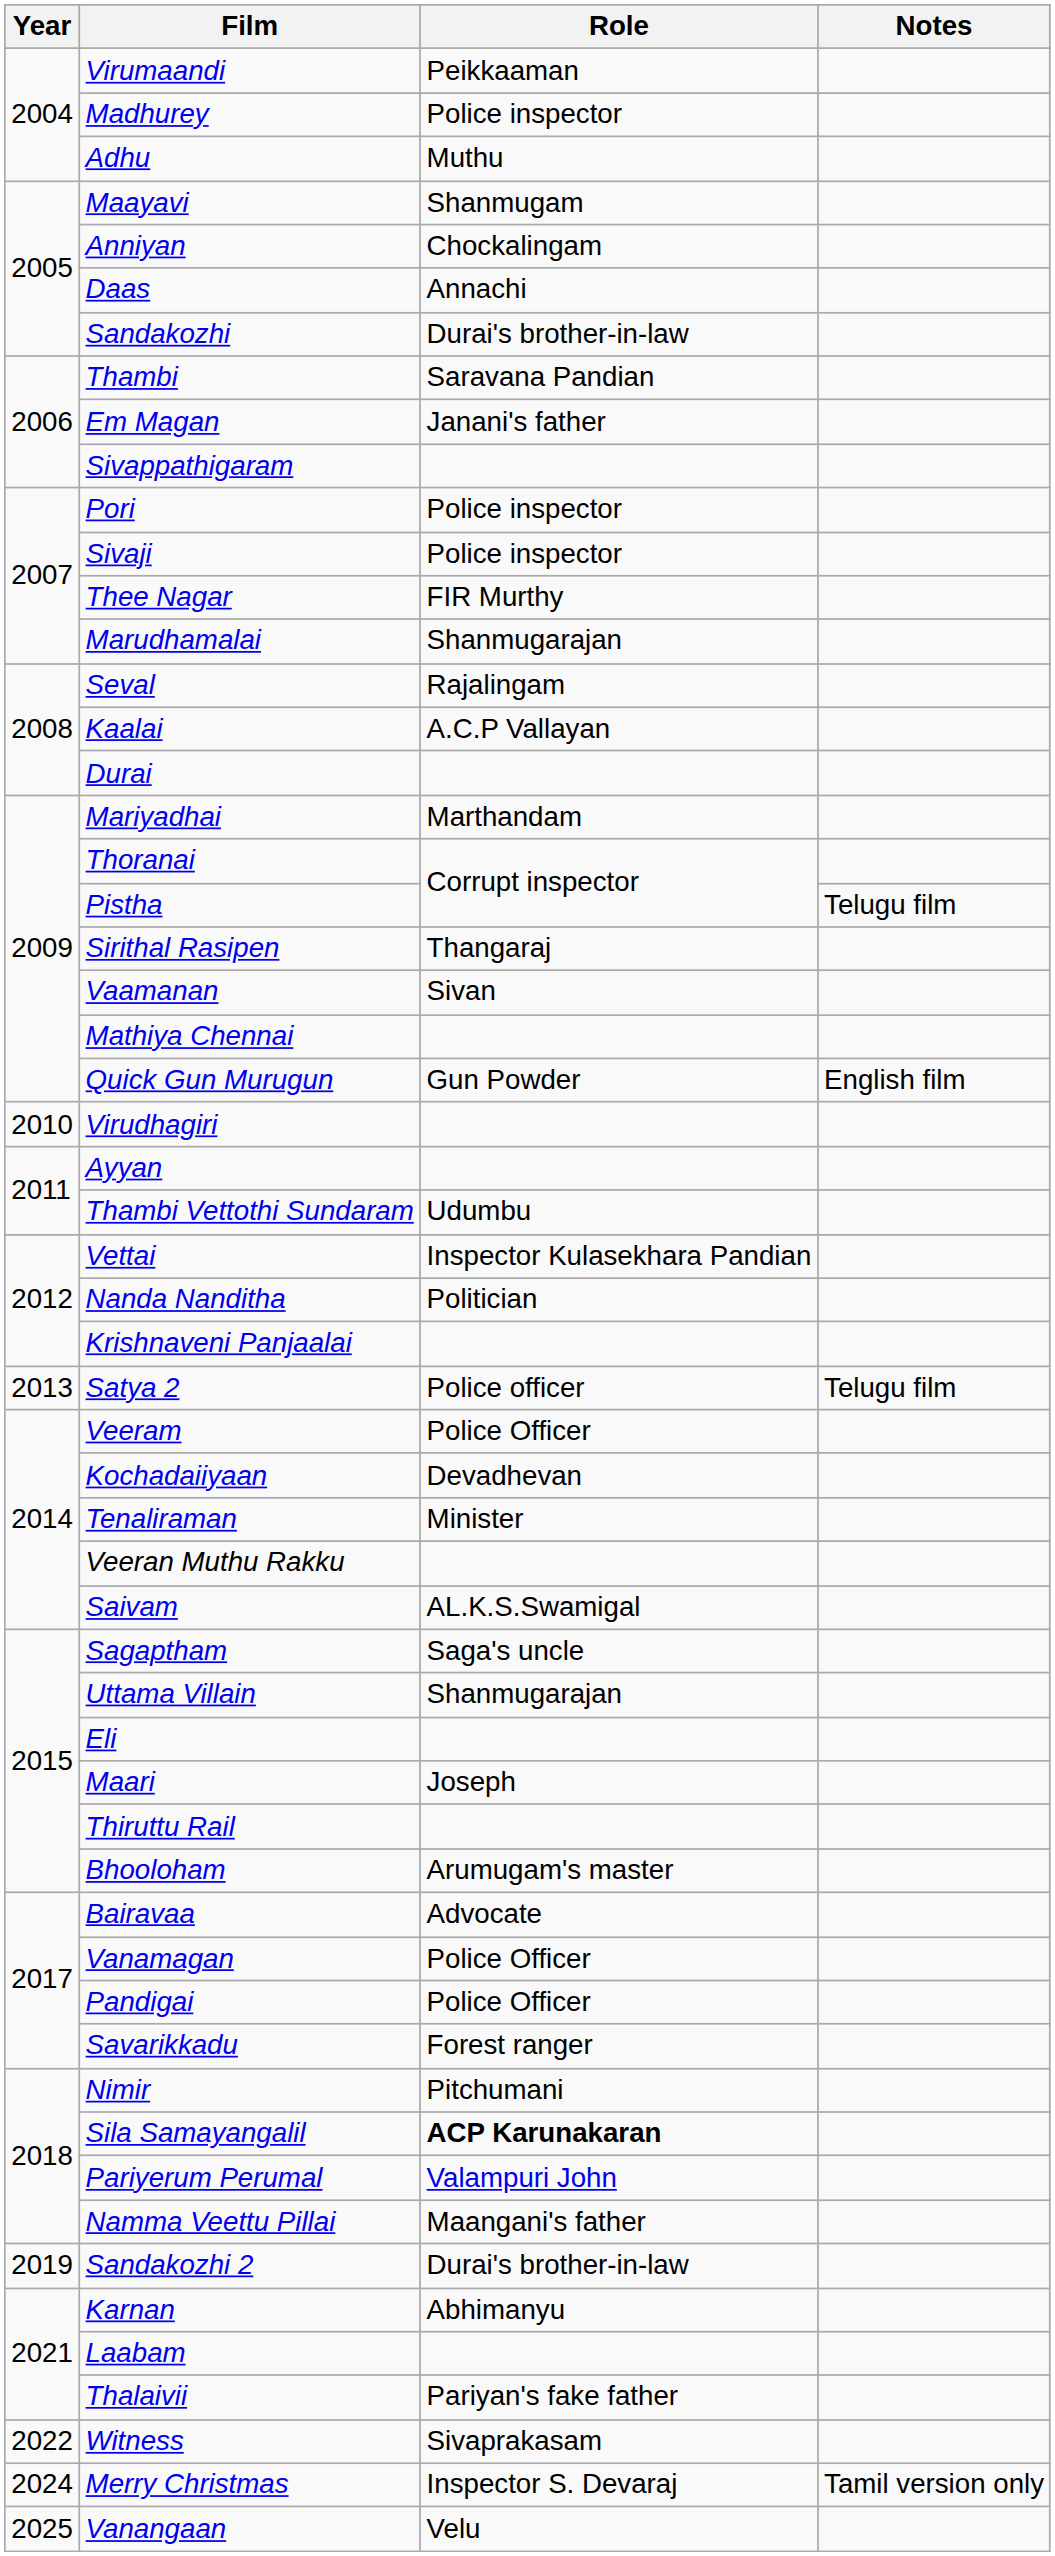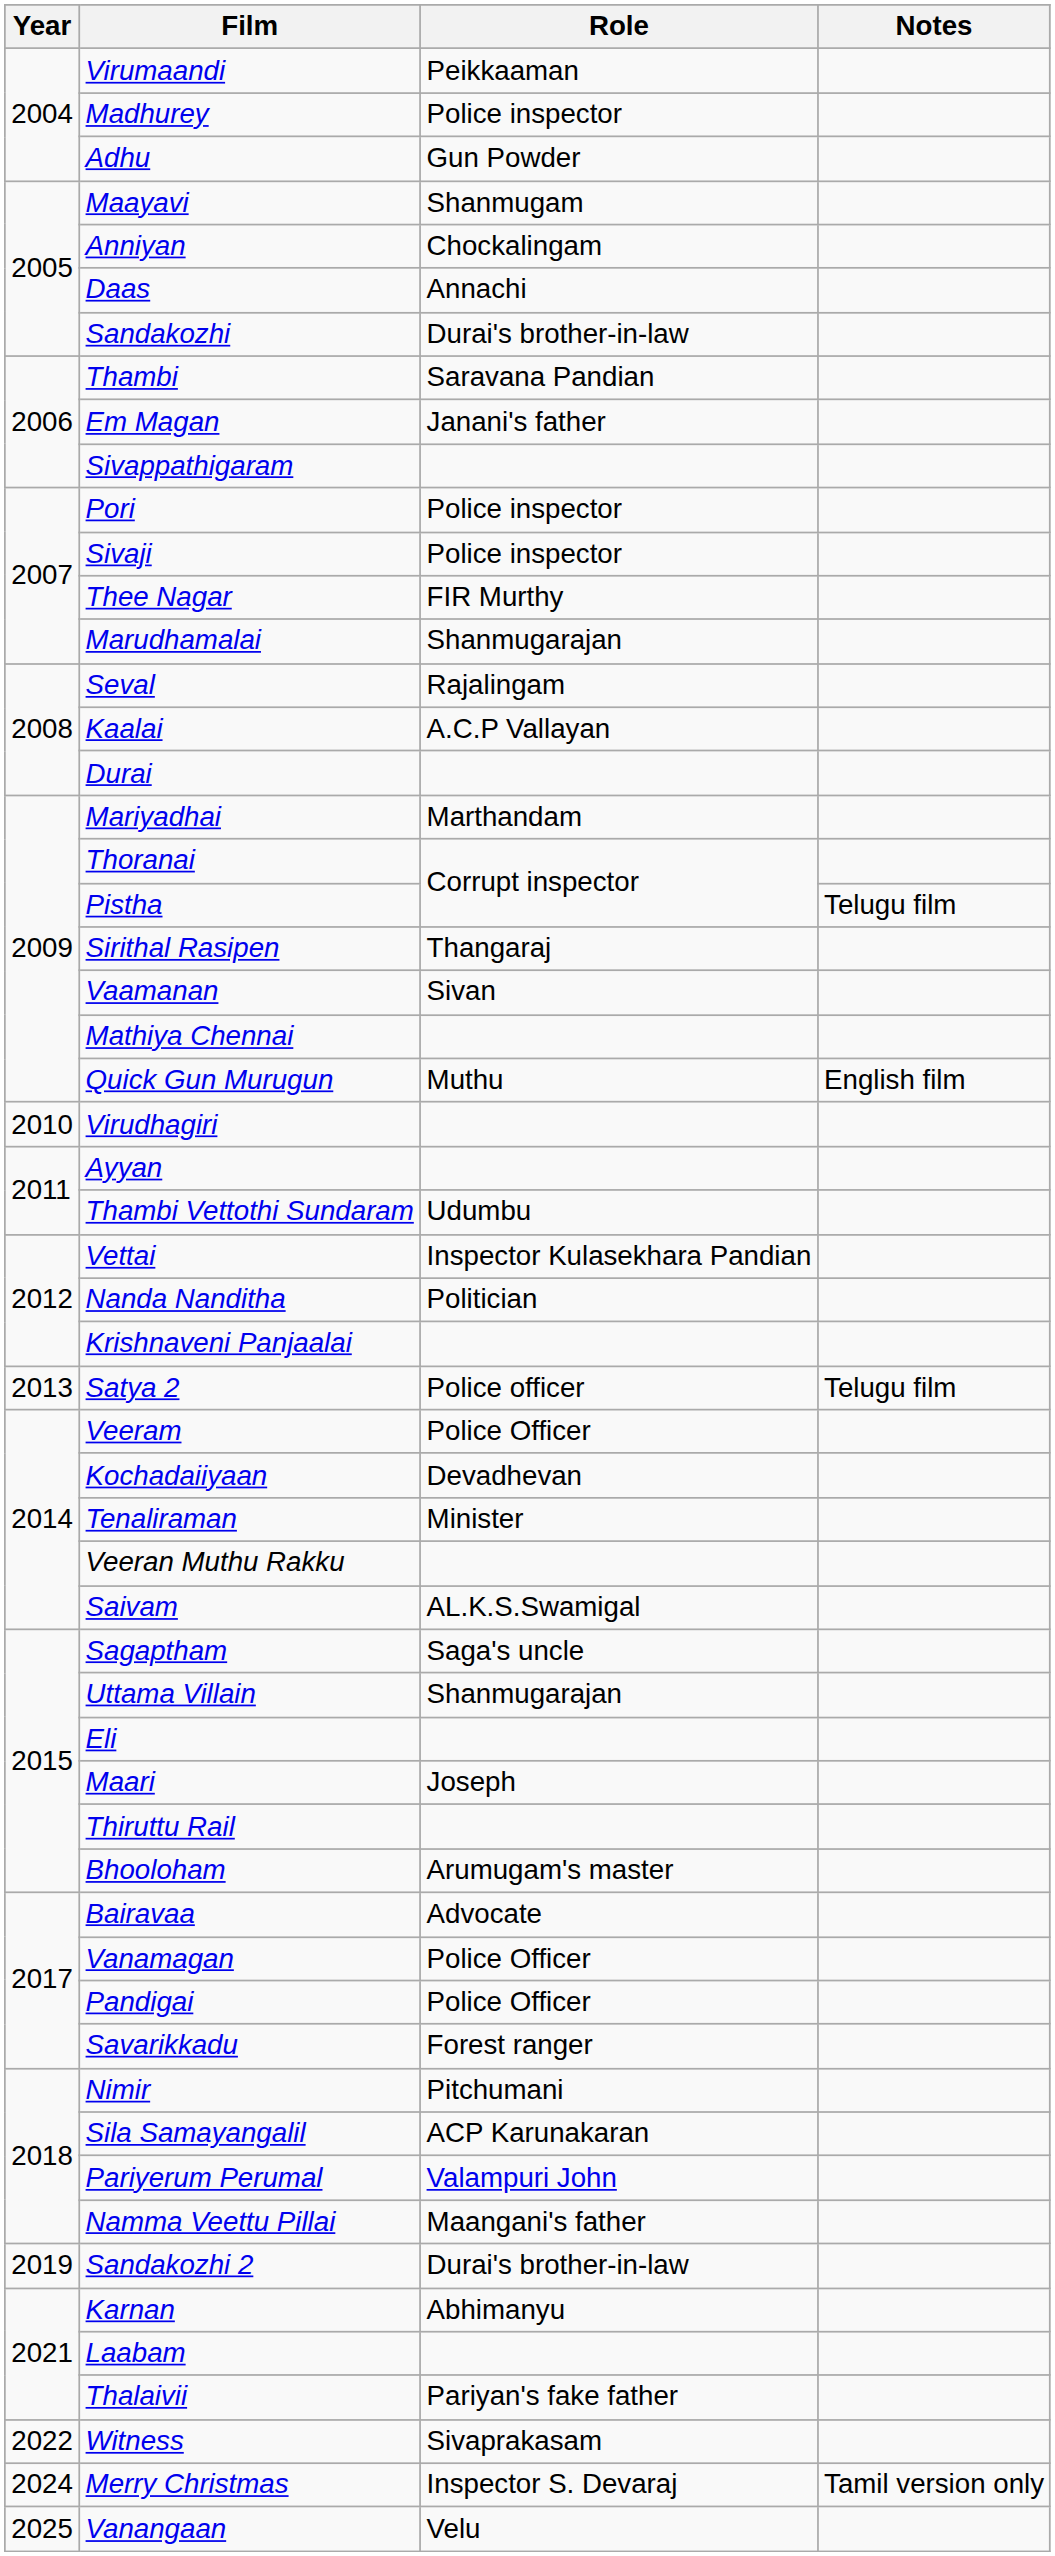Adhu | Role: Muthu -> Gun Powder
Quick Gun Murugun | Role: Gun Powder -> Muthu
Sila Samayangalil | Role: bold -> normal
